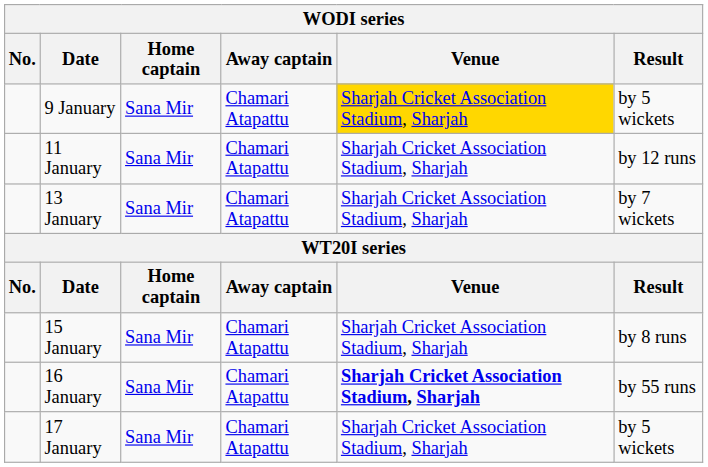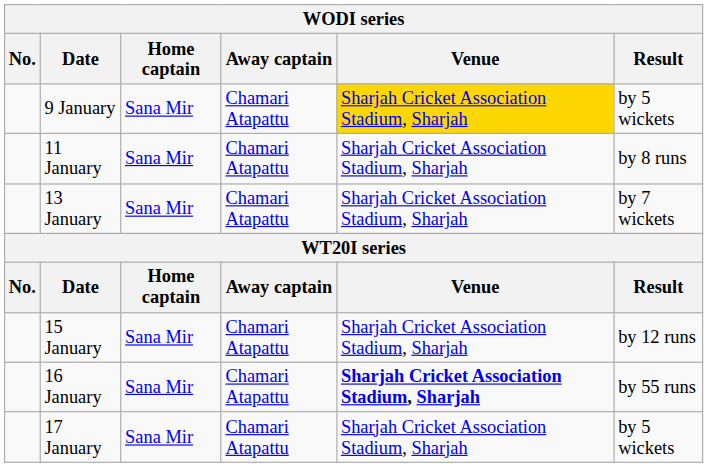11 January | Result: by 12 runs -> by 8 runs
15 January | Result: by 8 runs -> by 12 runs
